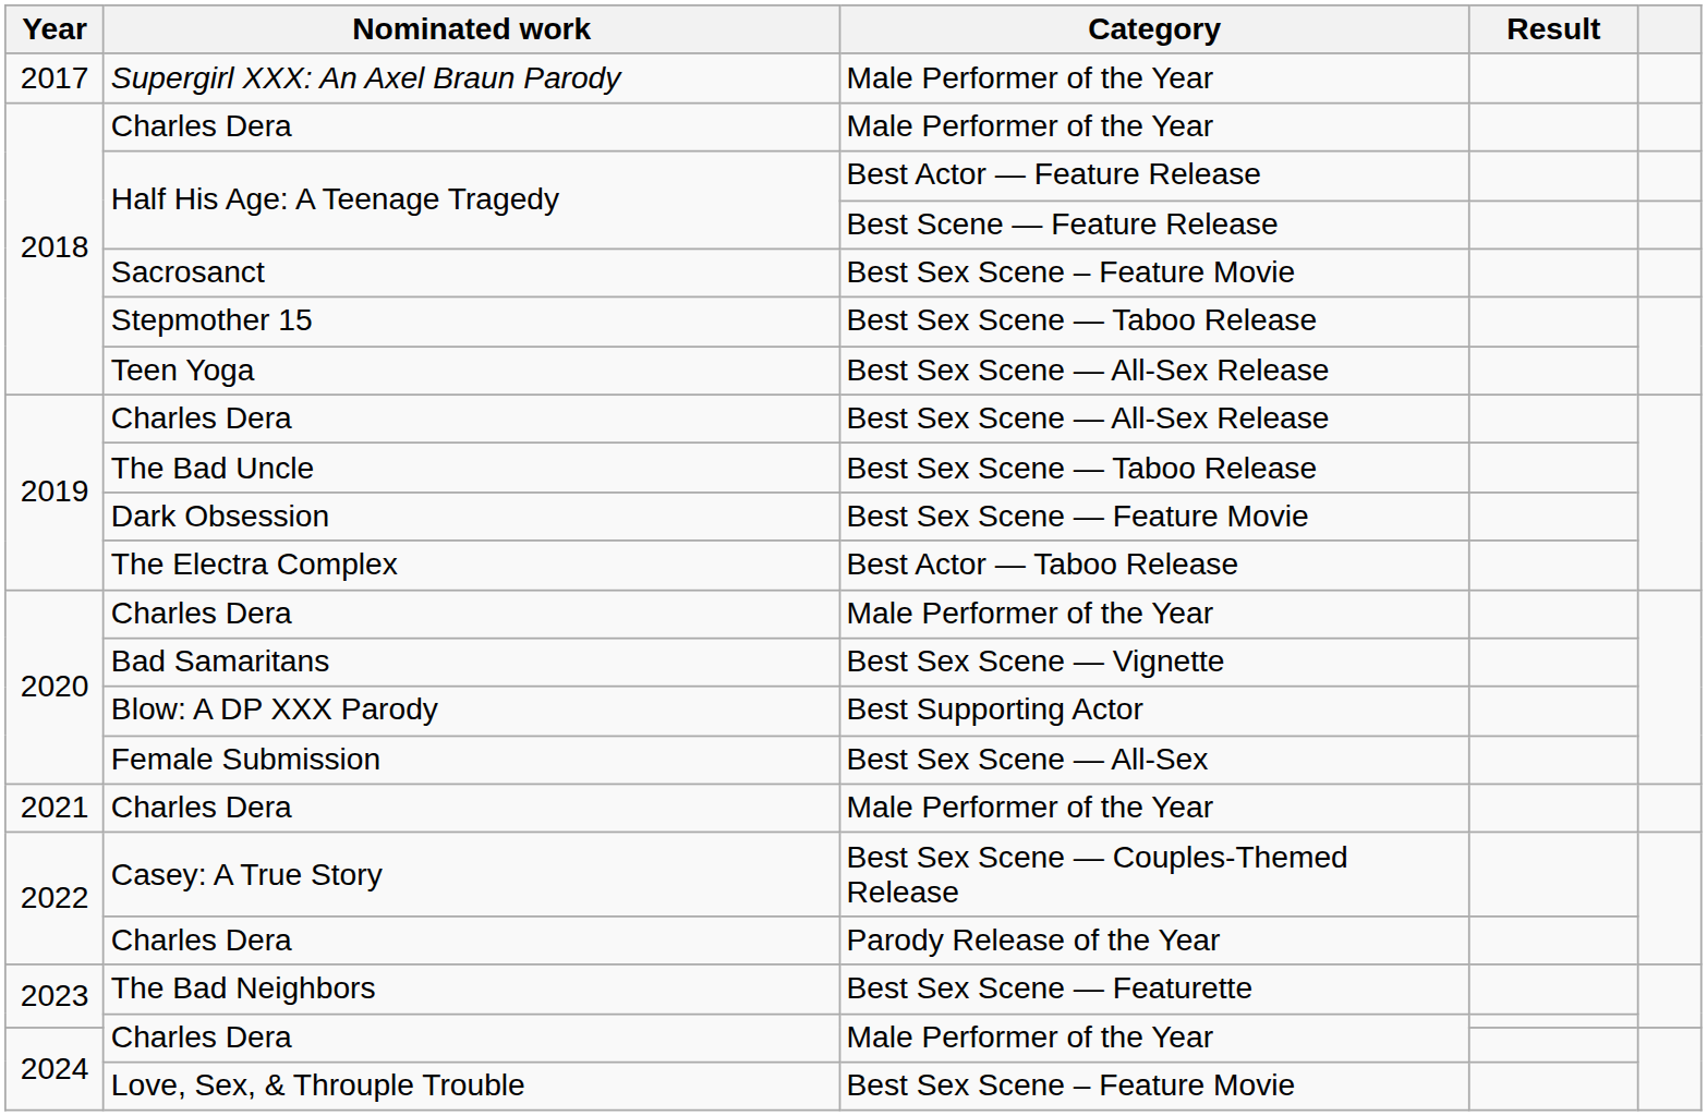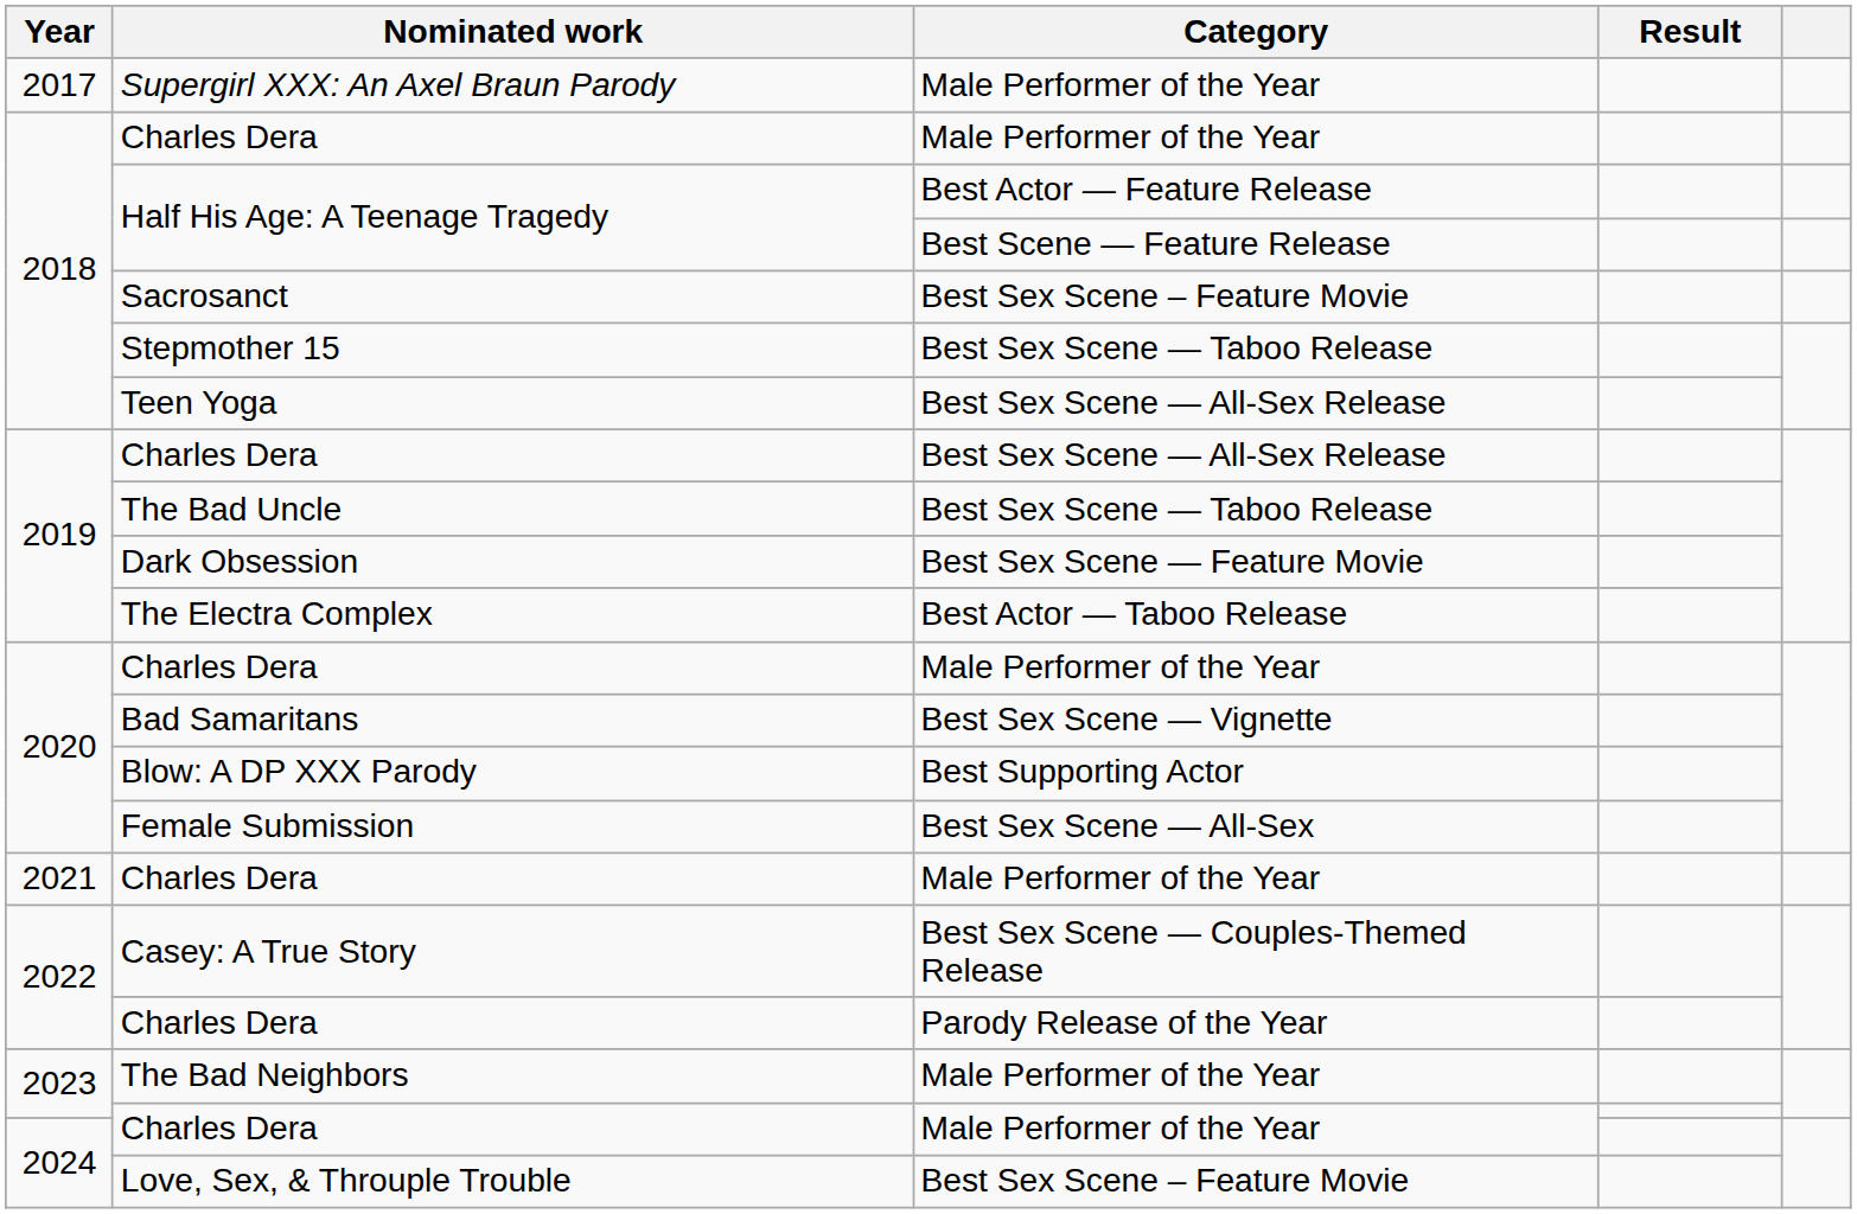The Bad Neighbors | Category: Best Sex Scene — Featurette -> Male Performer of the Year
